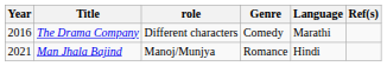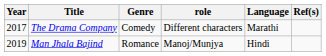columns swapped: Genre <-> role
The Drama Company | Year: 2016 -> 2017
Man Jhala Bajind | Year: 2021 -> 2019
